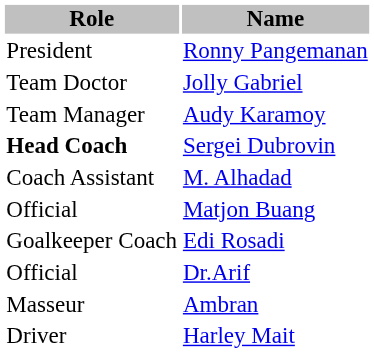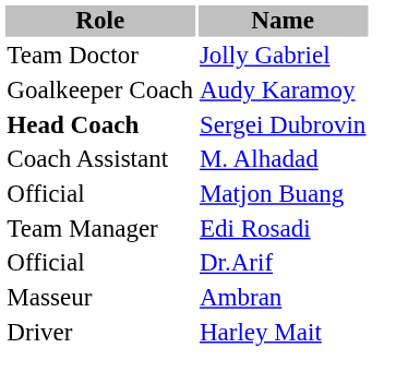- row: President | Ronny Pangemanan
Audy Karamoy | Role: Team Manager -> Goalkeeper Coach
Edi Rosadi | Role: Goalkeeper Coach -> Team Manager
